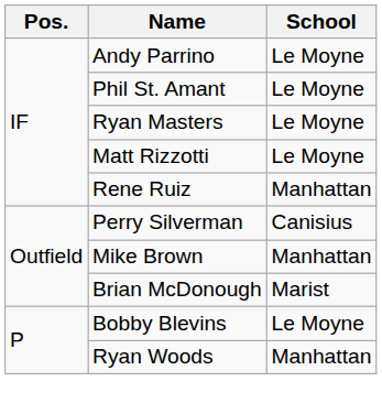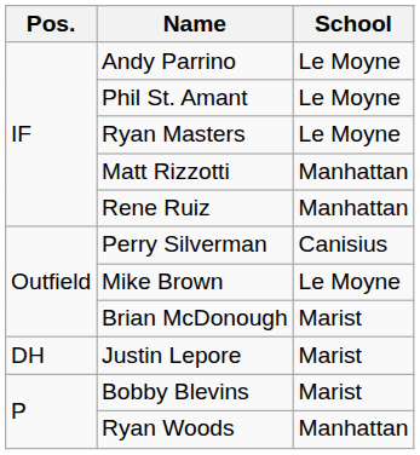Matt Rizzotti | School: Le Moyne -> Manhattan
Mike Brown | School: Manhattan -> Le Moyne
+ row: DH | Justin Lepore | Marist
Bobby Blevins | School: Le Moyne -> Marist
